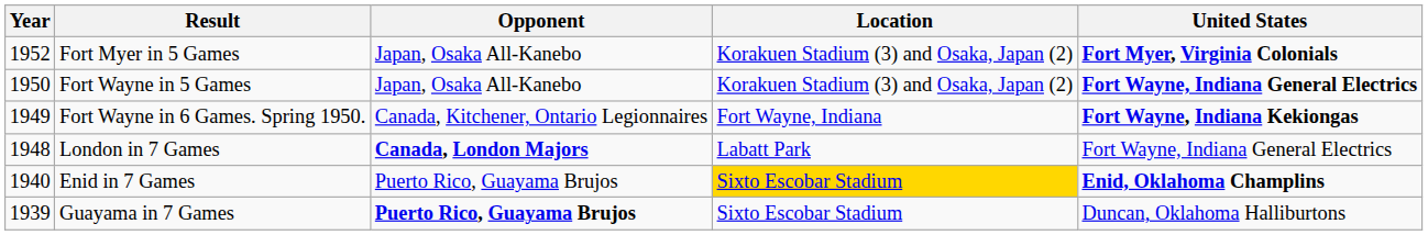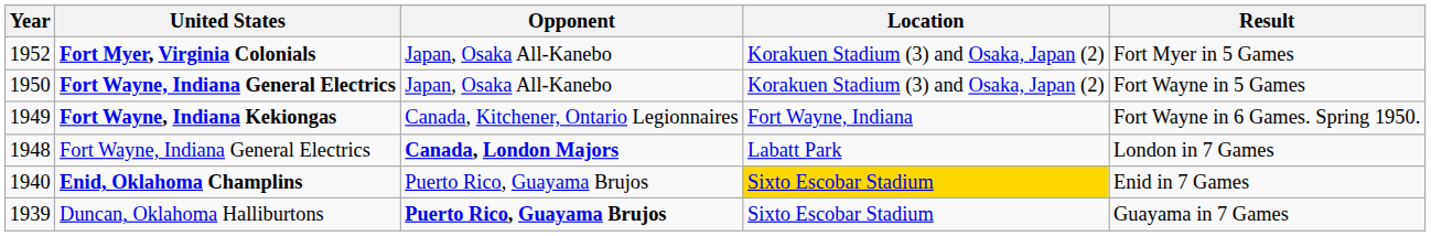columns swapped: United States <-> Result
